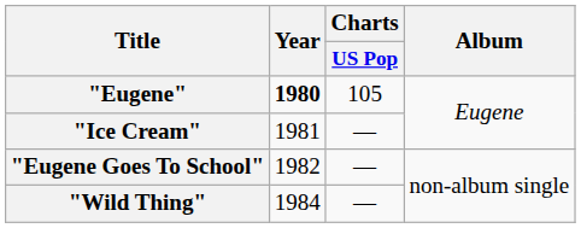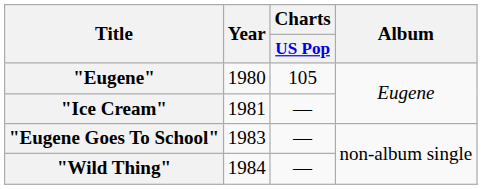"Eugene" | Year: bold -> normal
"Eugene Goes To School" | Year: 1982 -> 1983
